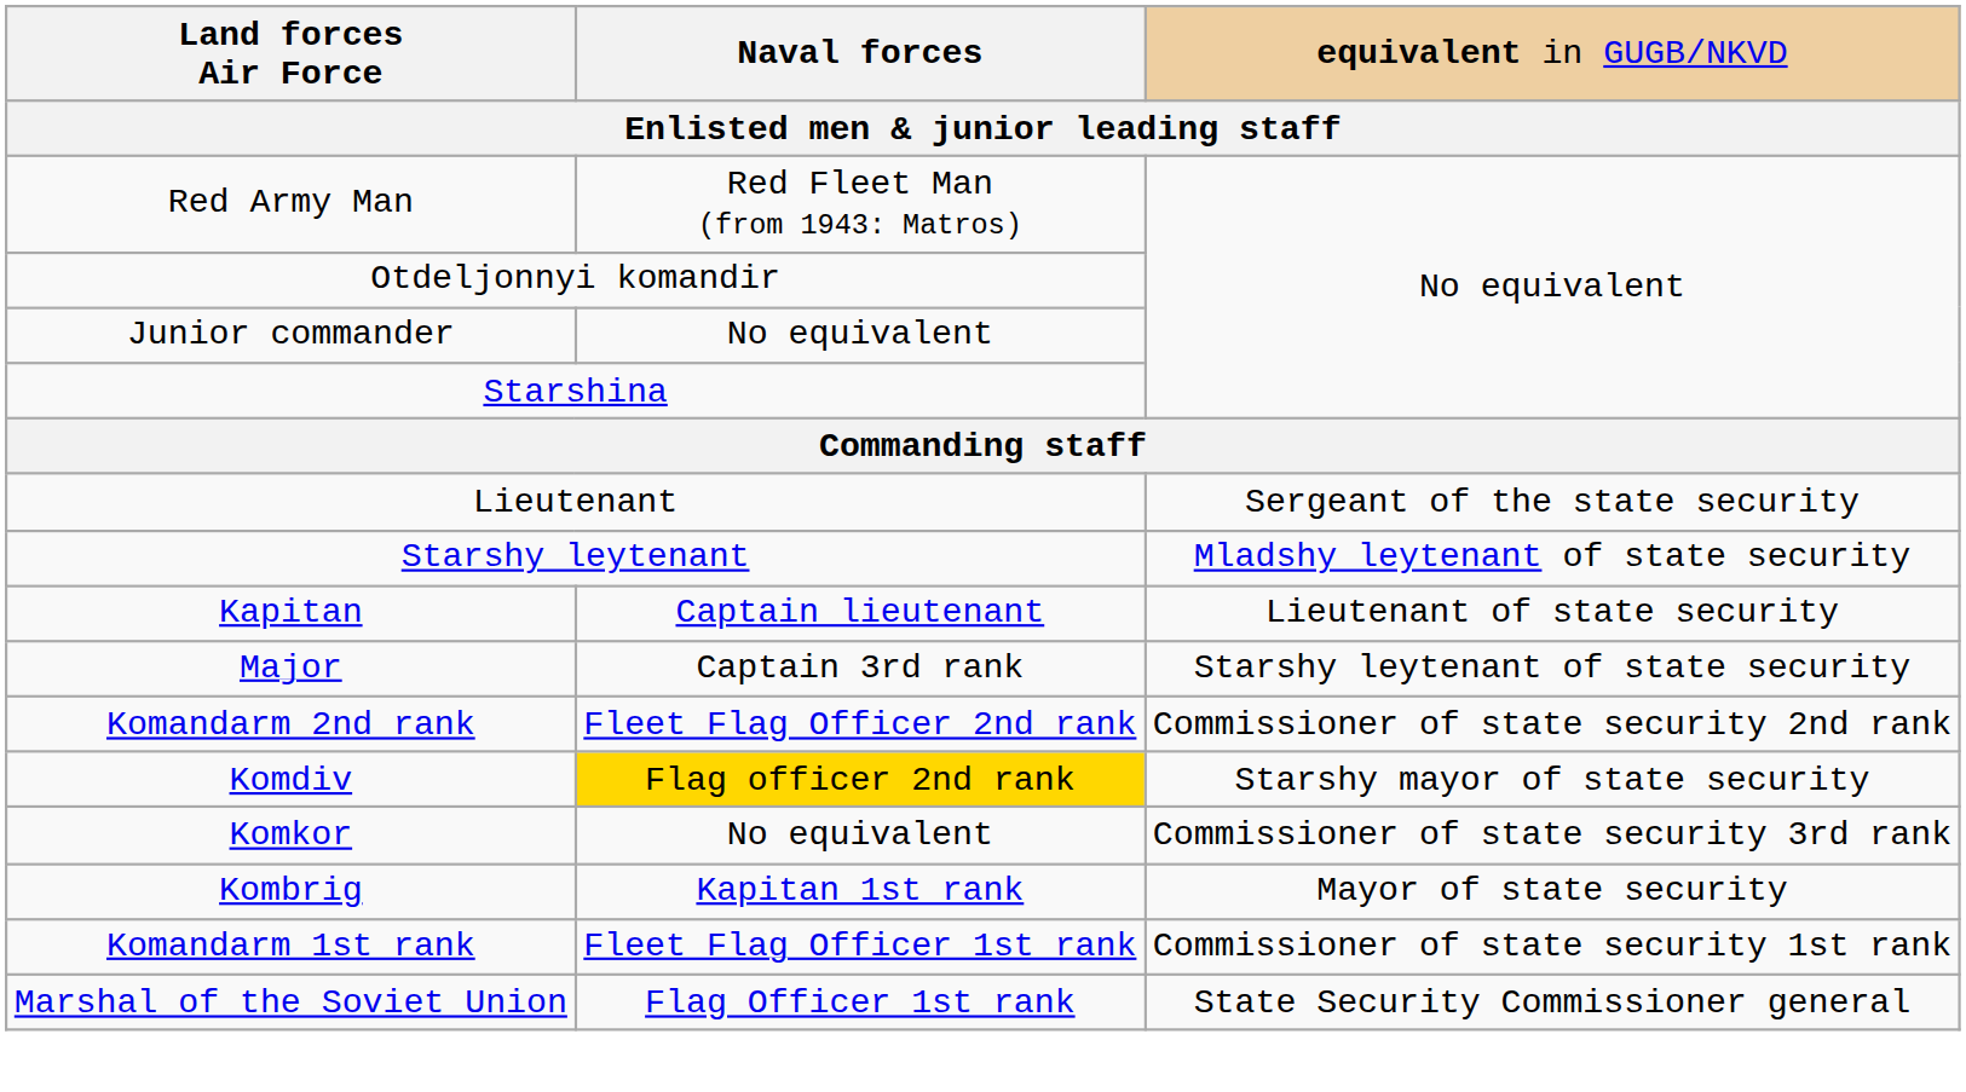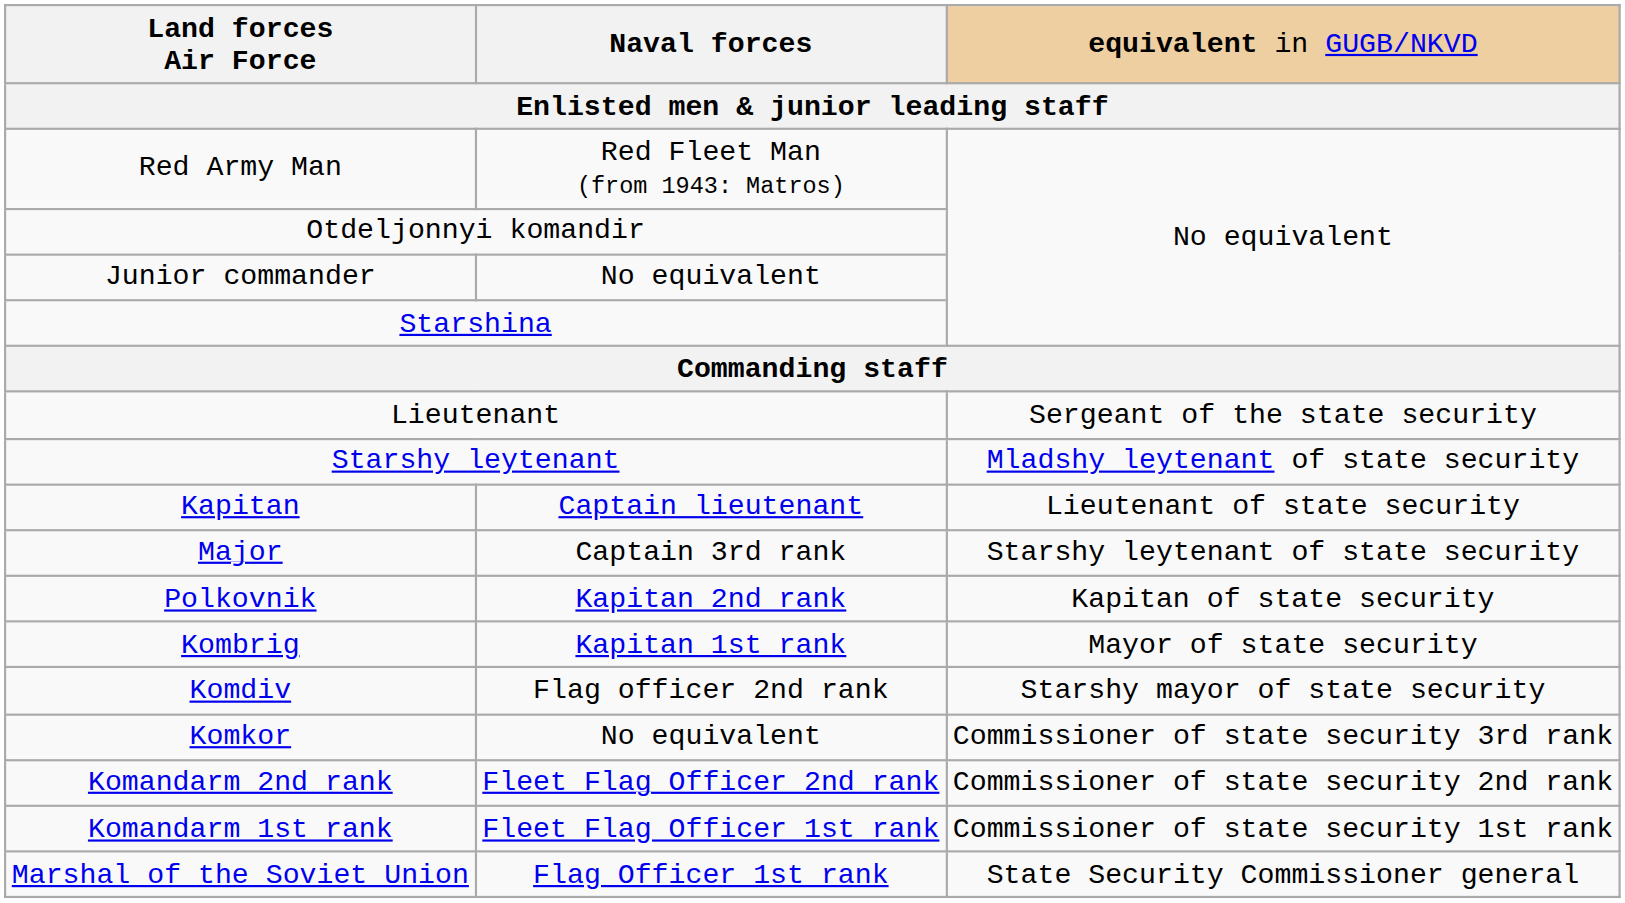+ row: Polkovnik | Kapitan 2nd rank | Kapitan of state security
rows swapped: Kombrig <-> Komandarm 2nd rank
Komdiv | column 2: gold background -> no background
